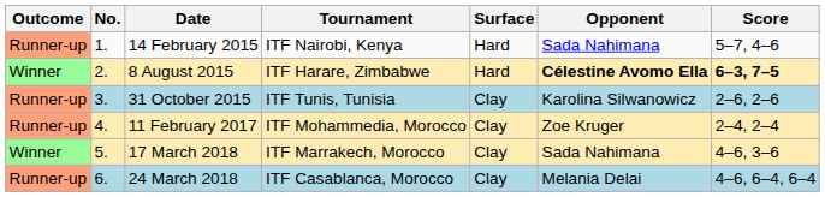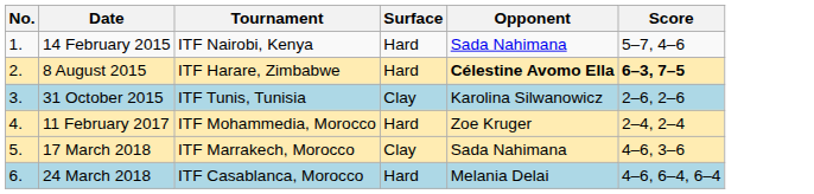- column: Outcome | Runner-up | Winner | Runner-up | Runner-up | Winner | Runner-up
11 February 2017 | Surface: Clay -> Hard
24 March 2018 | Surface: Clay -> Hard
